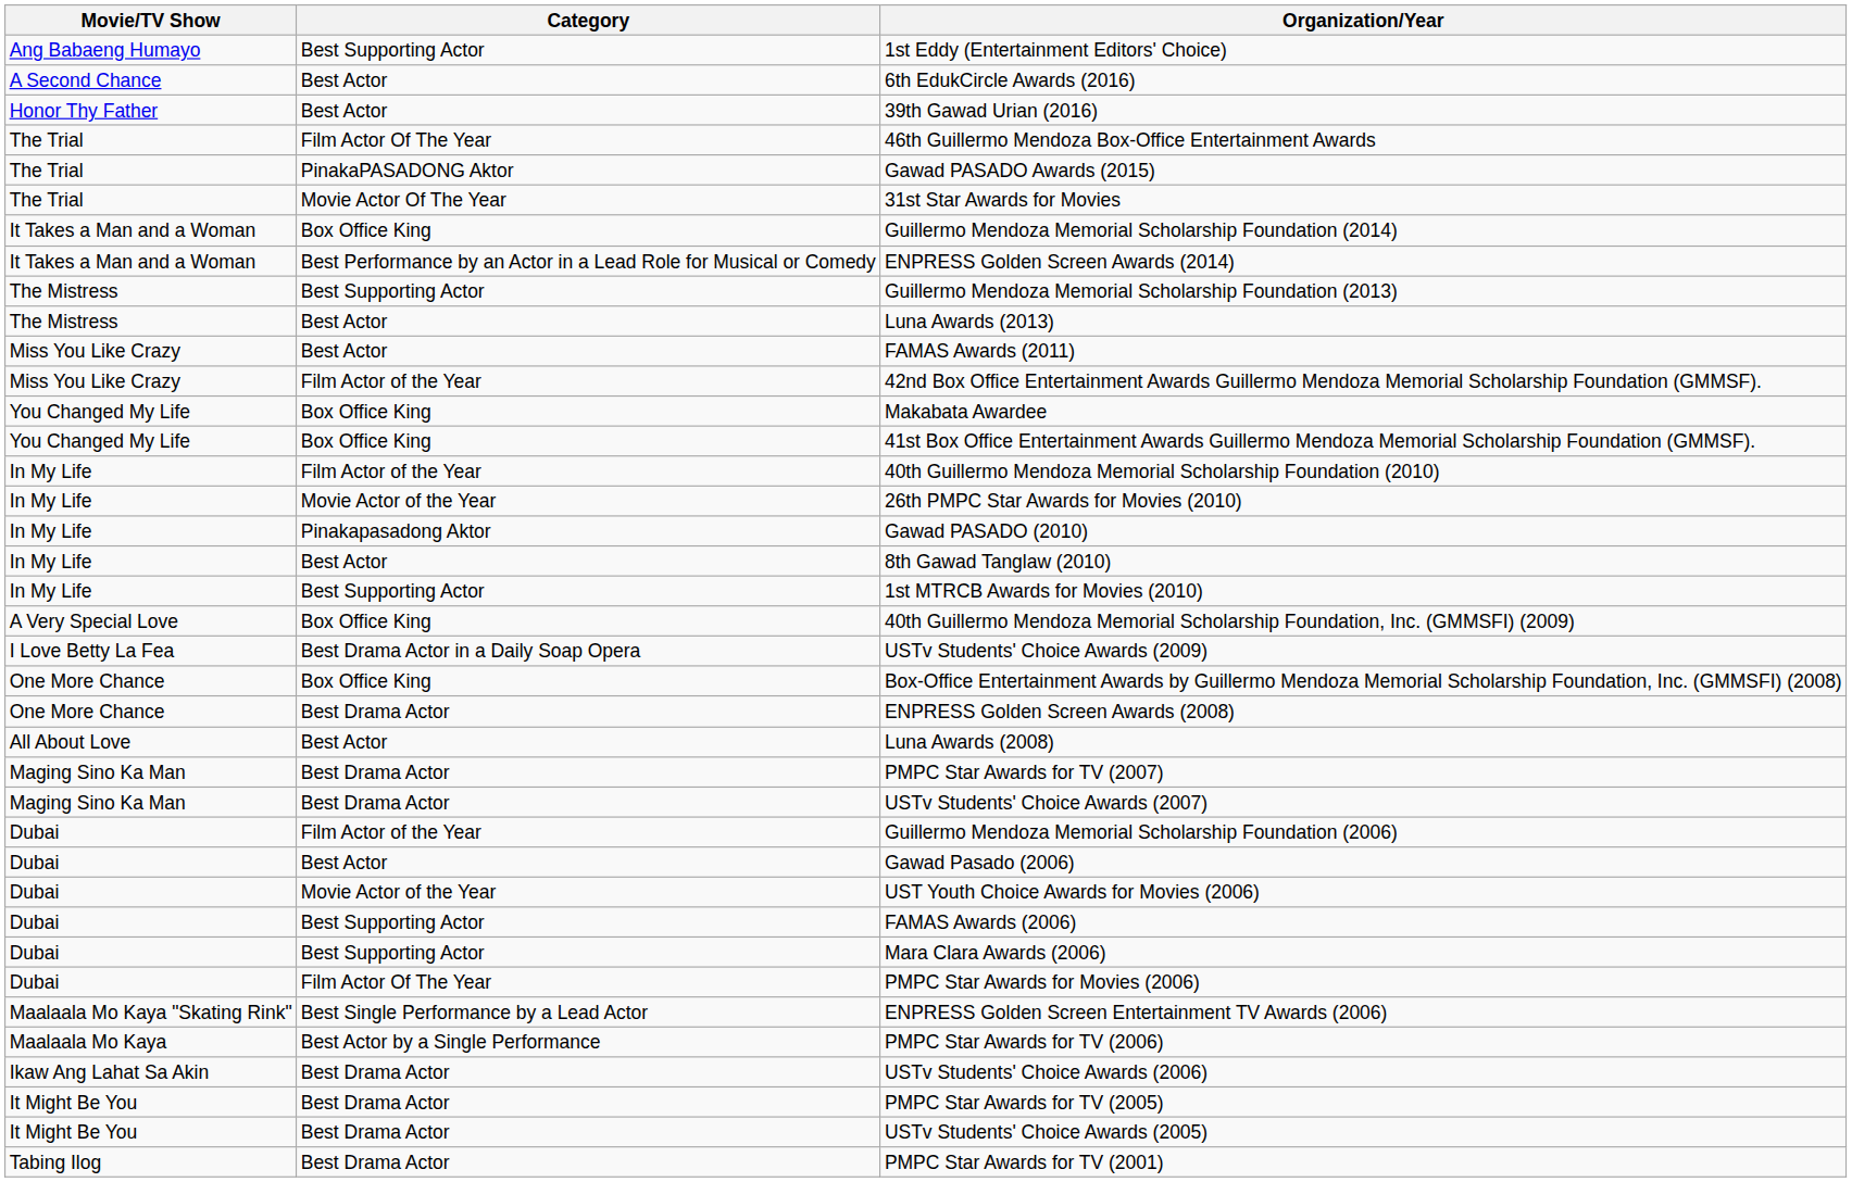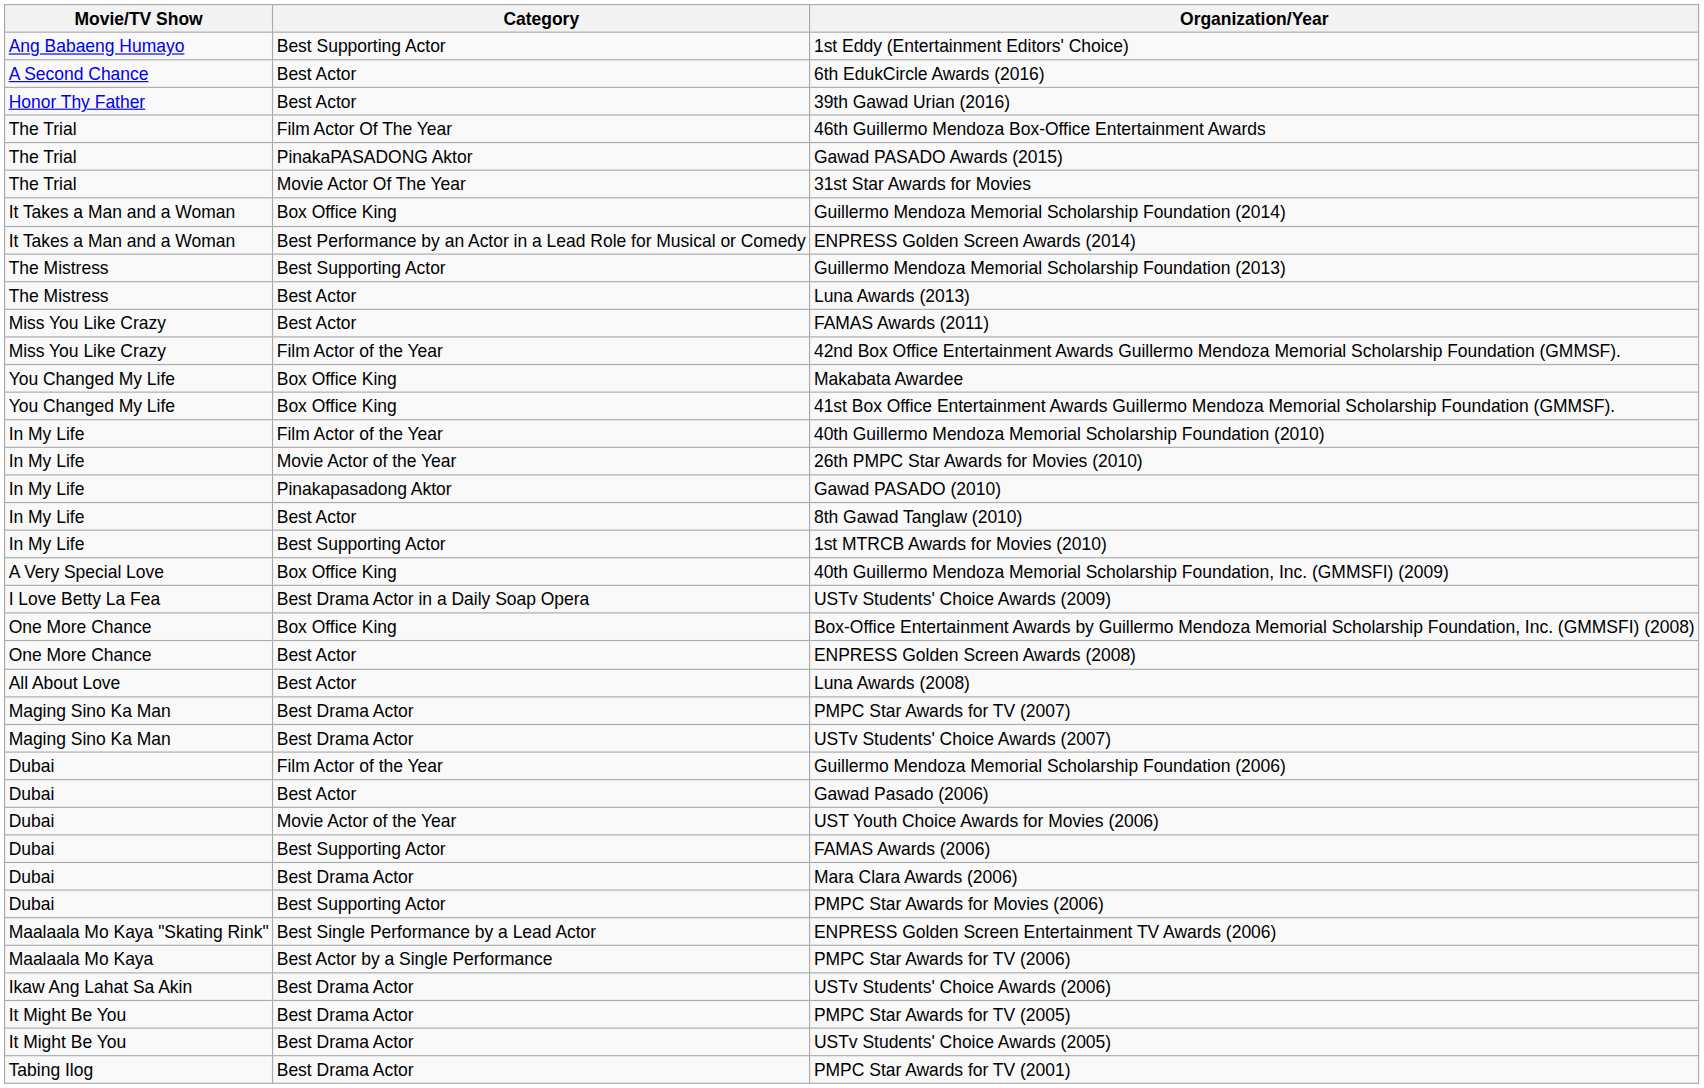ENPRESS Golden Screen Awards (2008) | Category: Best Drama Actor -> Best Actor
Mara Clara Awards (2006) | Category: Best Supporting Actor -> Best Drama Actor
PMPC Star Awards for Movies (2006) | Category: Film Actor Of The Year -> Best Supporting Actor
